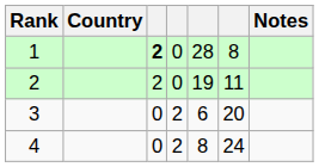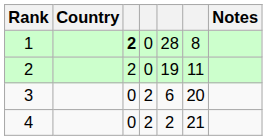4 | column 5: 8 -> 2
4 | column 6: 24 -> 21
